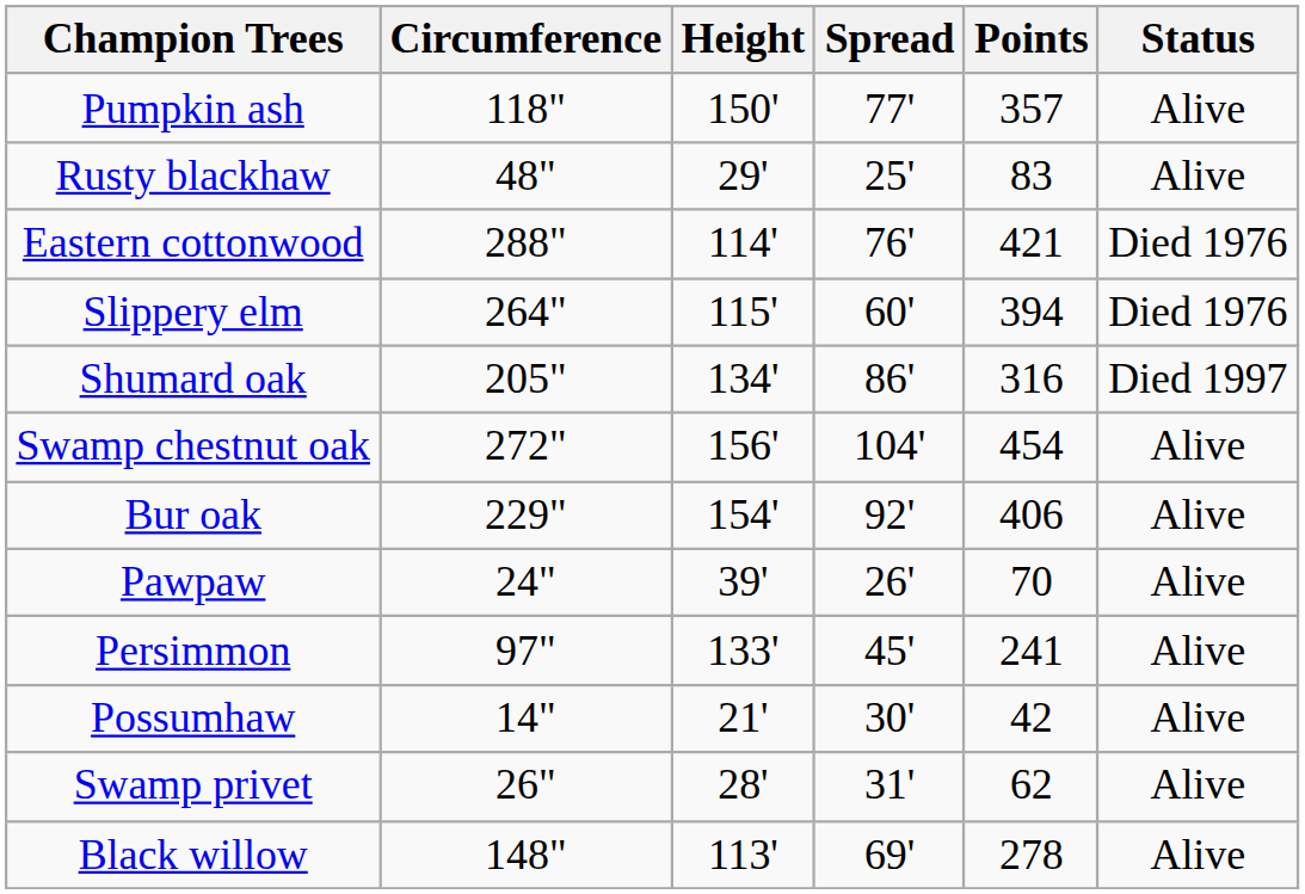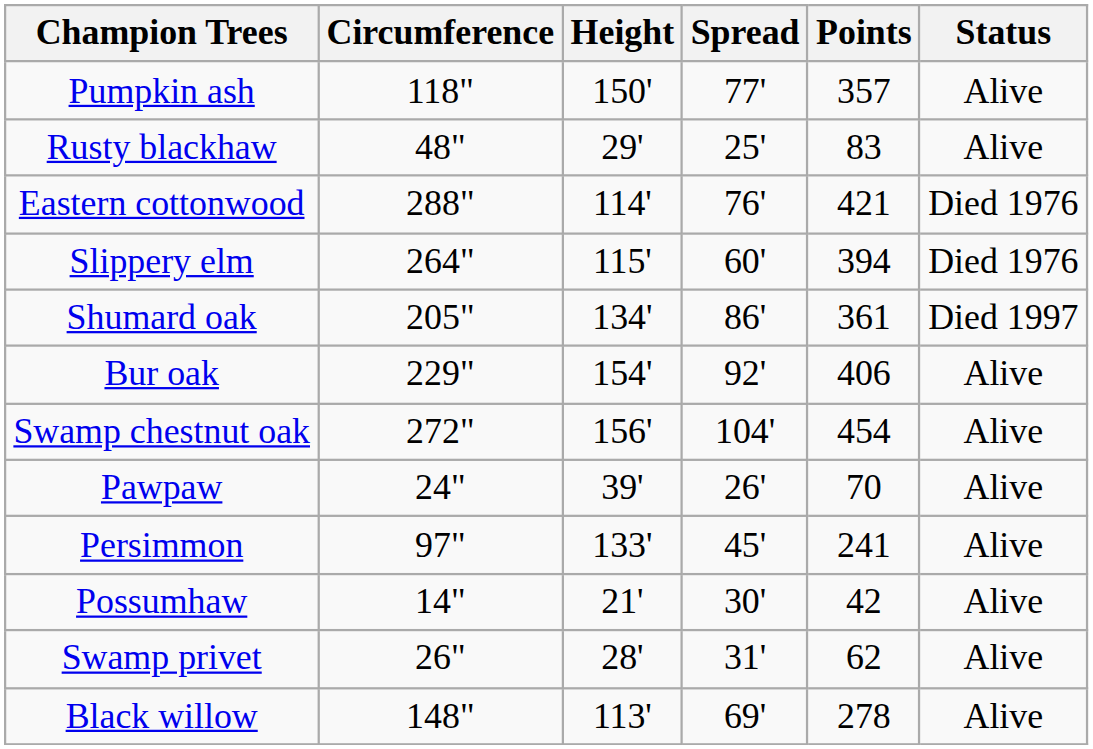Shumard oak | Points: 316 -> 361
rows swapped: Bur oak <-> Swamp chestnut oak
